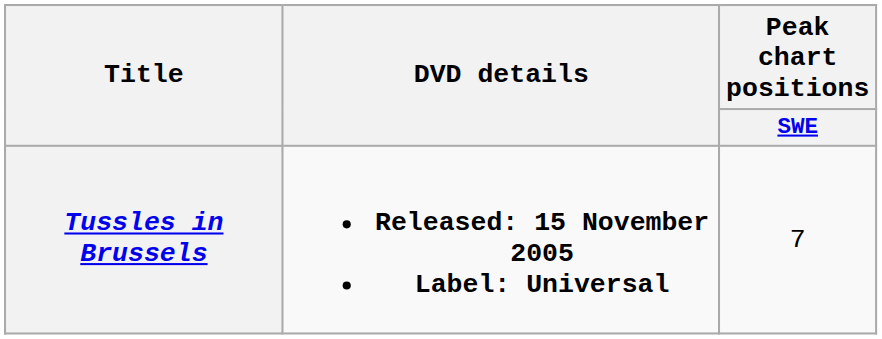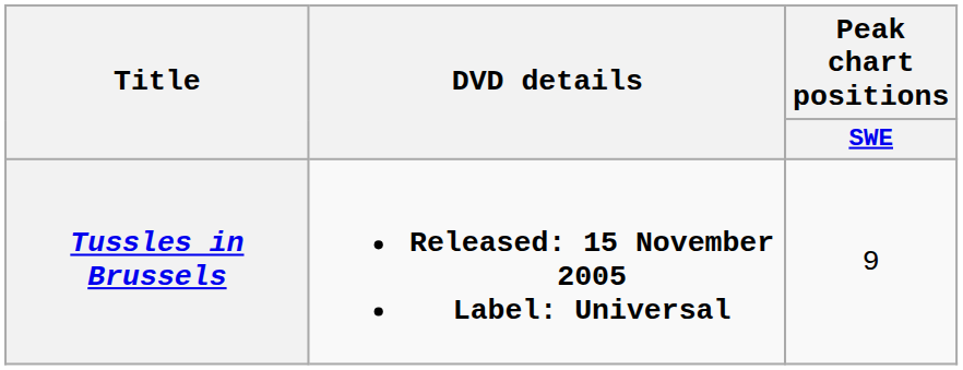Tussles in Brussels | Peak chart positions / SWE: 7 -> 9
